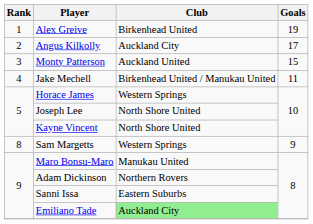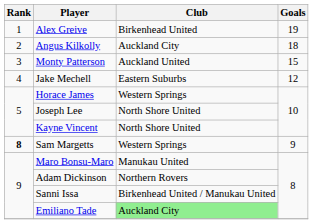Angus Kilkolly | Goals: 17 -> 18
Jake Mechell | Club: Birkenhead United / Manukau United -> Eastern Suburbs
Jake Mechell | Goals: 11 -> 12
Sam Margetts | Rank: normal -> bold
Sanni Issa | Club: Eastern Suburbs -> Birkenhead United / Manukau United
